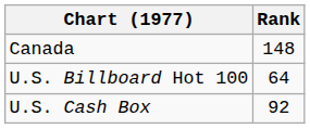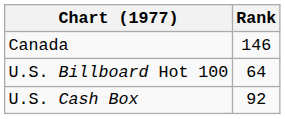Canada | Rank: 148 -> 146
